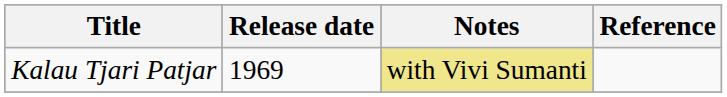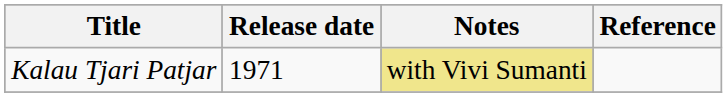Kalau Tjari Patjar | Release date: 1969 -> 1971
